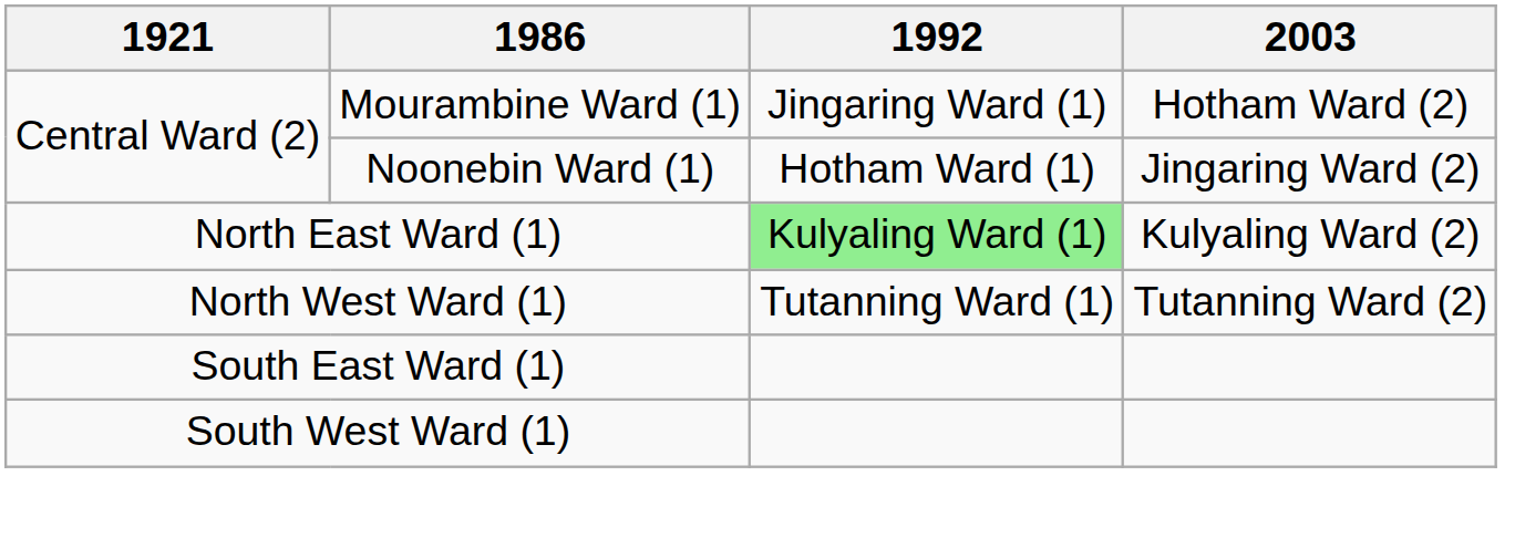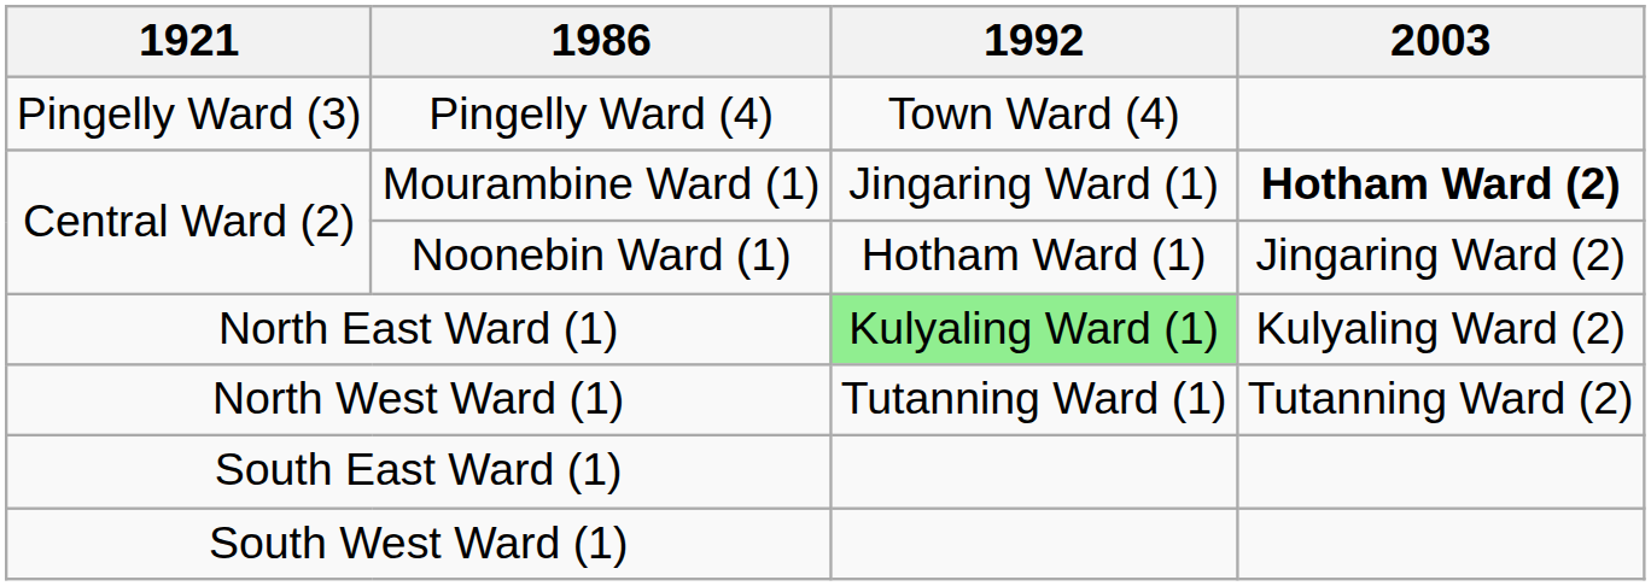+ row: Pingelly Ward (3) | Pingelly Ward (4) | Town Ward (4)
Mourambine Ward (1) | 2003: normal -> bold
